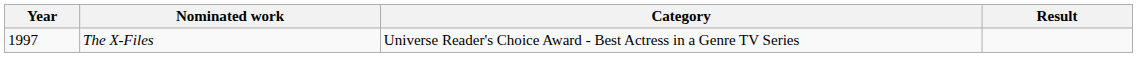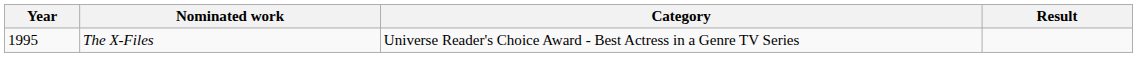The X-Files | Year: 1997 -> 1995
